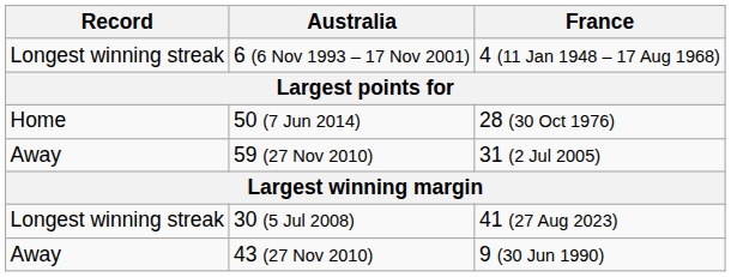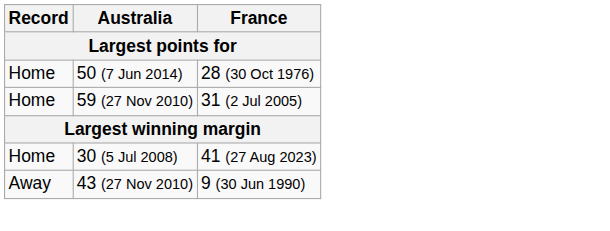- row: Longest winning streak | 6 (6 Nov 1993 – 17 Nov 2001) | 4 (11 Jan 1948 – 17 Aug 1968)
59 (27 Nov 2010) | Record: Away -> Home
30 (5 Jul 2008) | Record: Longest winning streak -> Home
